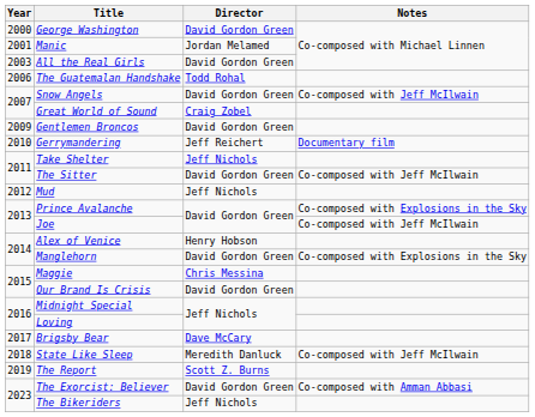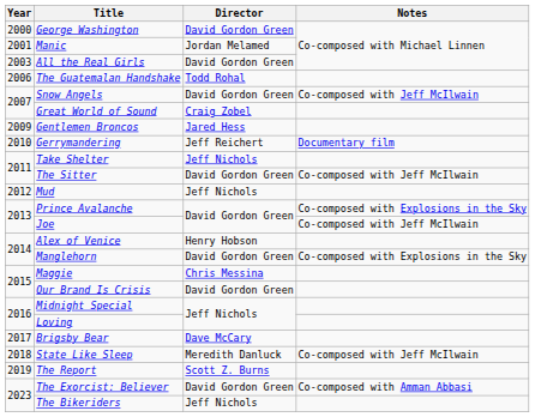Gentlemen Broncos | Director: David Gordon Green -> Jared Hess
